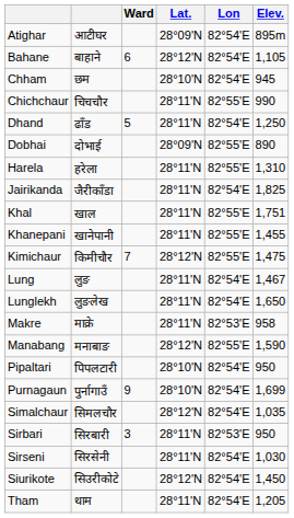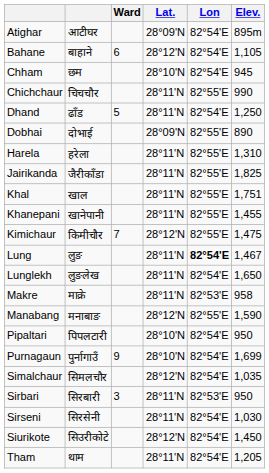Jairikanda | Lon: 82°54'E -> 82°55'E
Lung | Lon: normal -> bold
